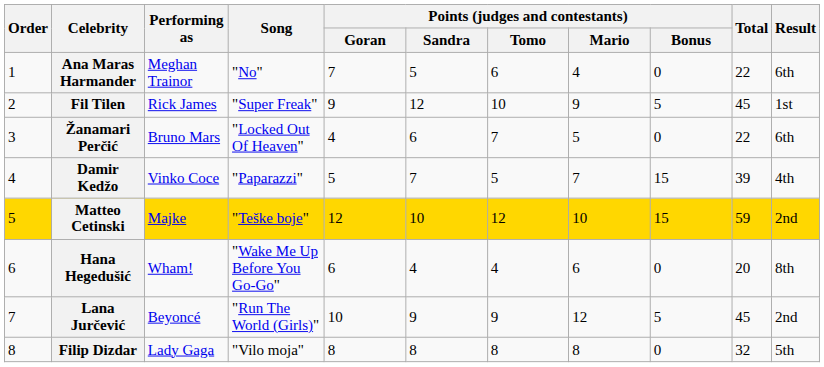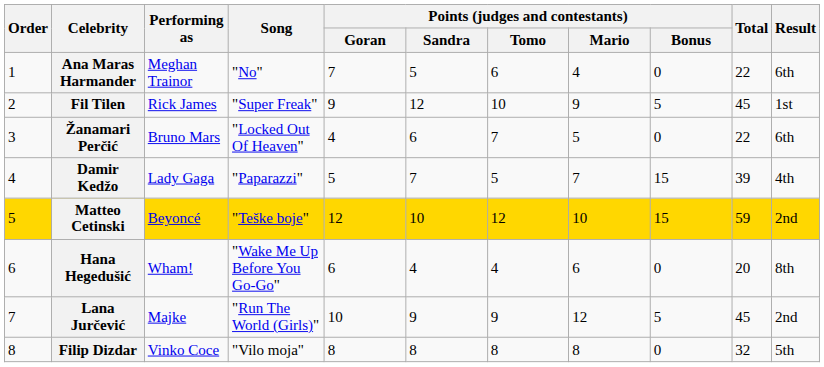Damir Kedžo | Performing as: Vinko Coce -> Lady Gaga
Matteo Cetinski | Performing as: Majke -> Beyoncé
Lana Jurčević | Performing as: Beyoncé -> Majke
Filip Dizdar | Performing as: Lady Gaga -> Vinko Coce
